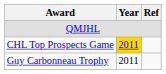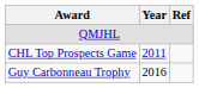CHL Top Prospects Game | Year: gold background -> no background
Guy Carbonneau Trophy | Year: 2011 -> 2016
